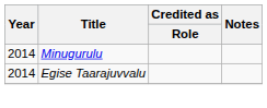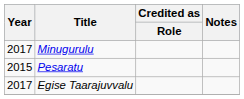Minugurulu | Year: 2014 -> 2017
+ row: 2015 | Pesaratu
Egise Taarajuvvalu | Year: 2014 -> 2017
